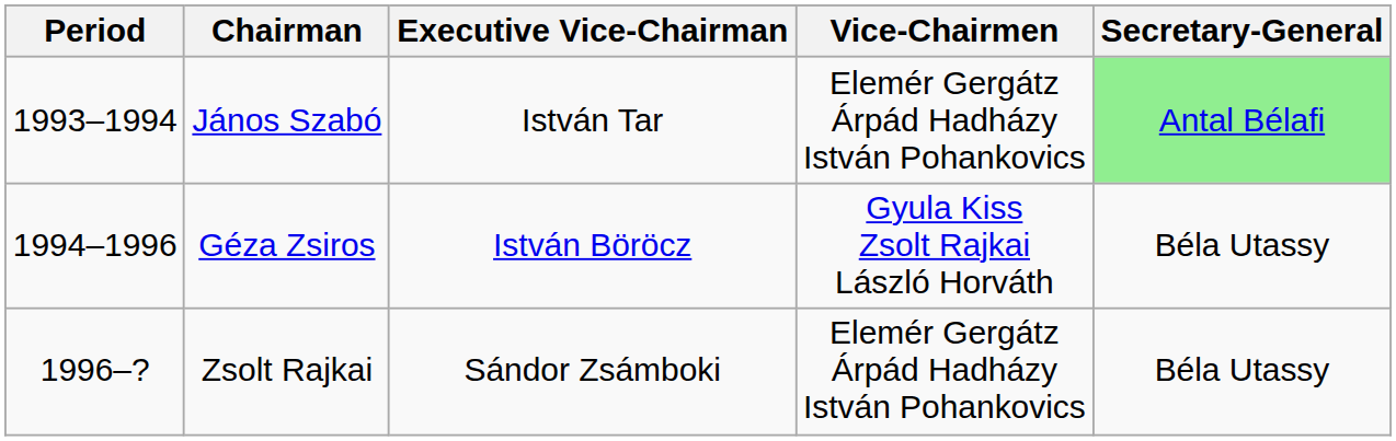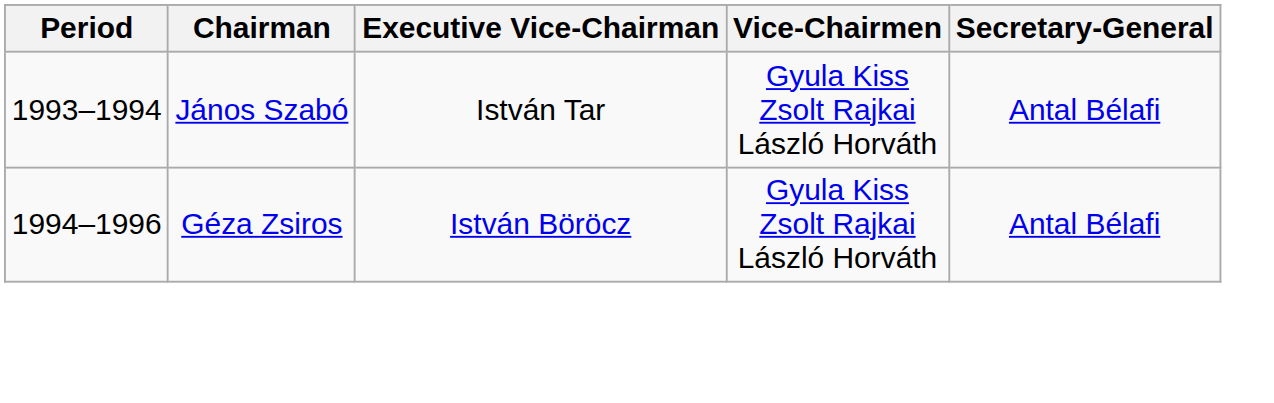János Szabó | Vice-Chairmen: Elemér Gergátz Árpád Hadházy István Pohankovics -> Gyula Kiss Zsolt Rajkai László Horváth
János Szabó | Secretary-General: lightgreen background -> no background
Géza Zsiros | Secretary-General: Béla Utassy -> Antal Bélafi
- row: 1996–? | Zsolt Rajkai | Sándor Zsámboki | Elemér Gergátz Árpád Hadházy István Pohankovics | Béla Utassy
